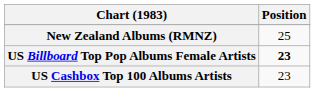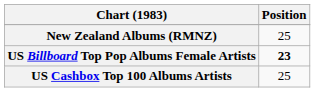US Cashbox Top 100 Albums Artists | Position: 23 -> 25
